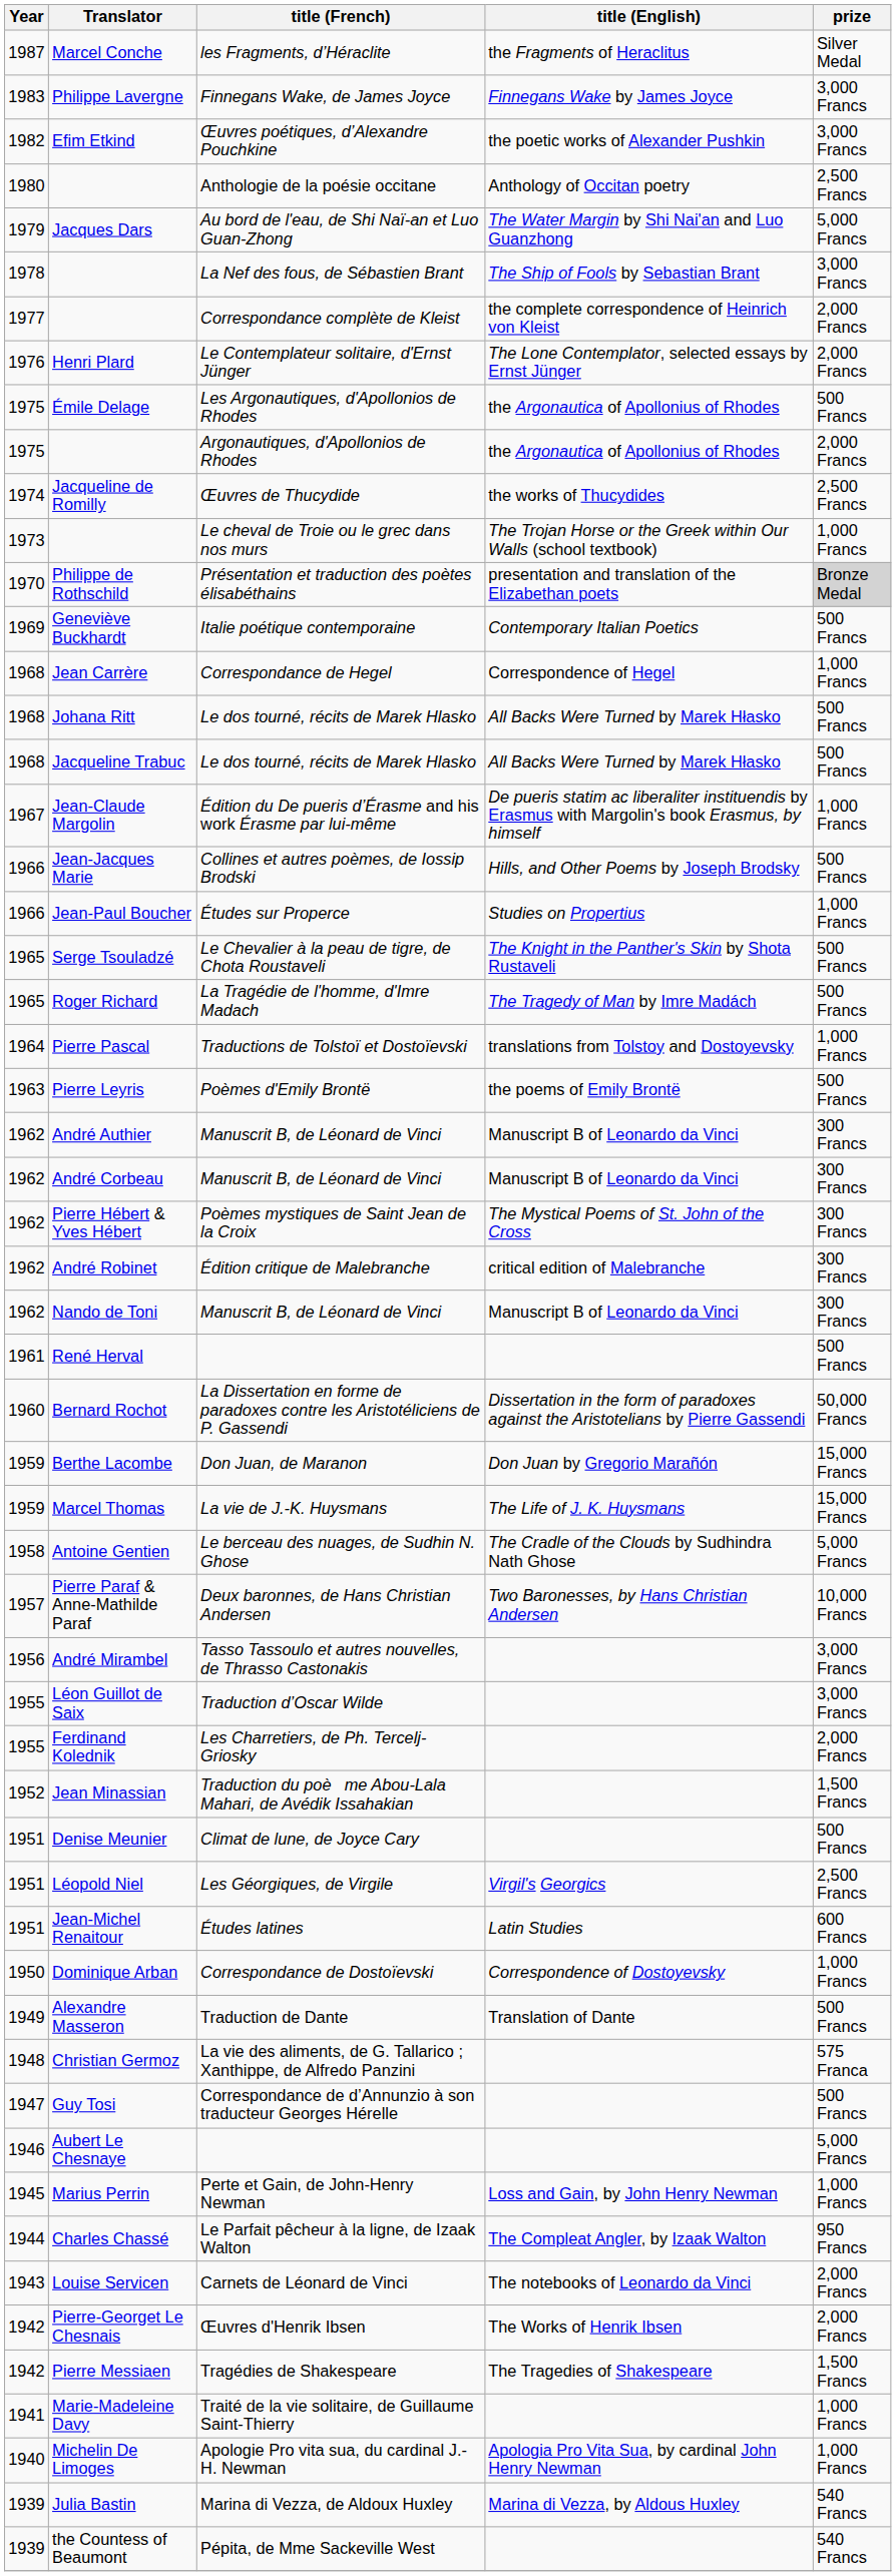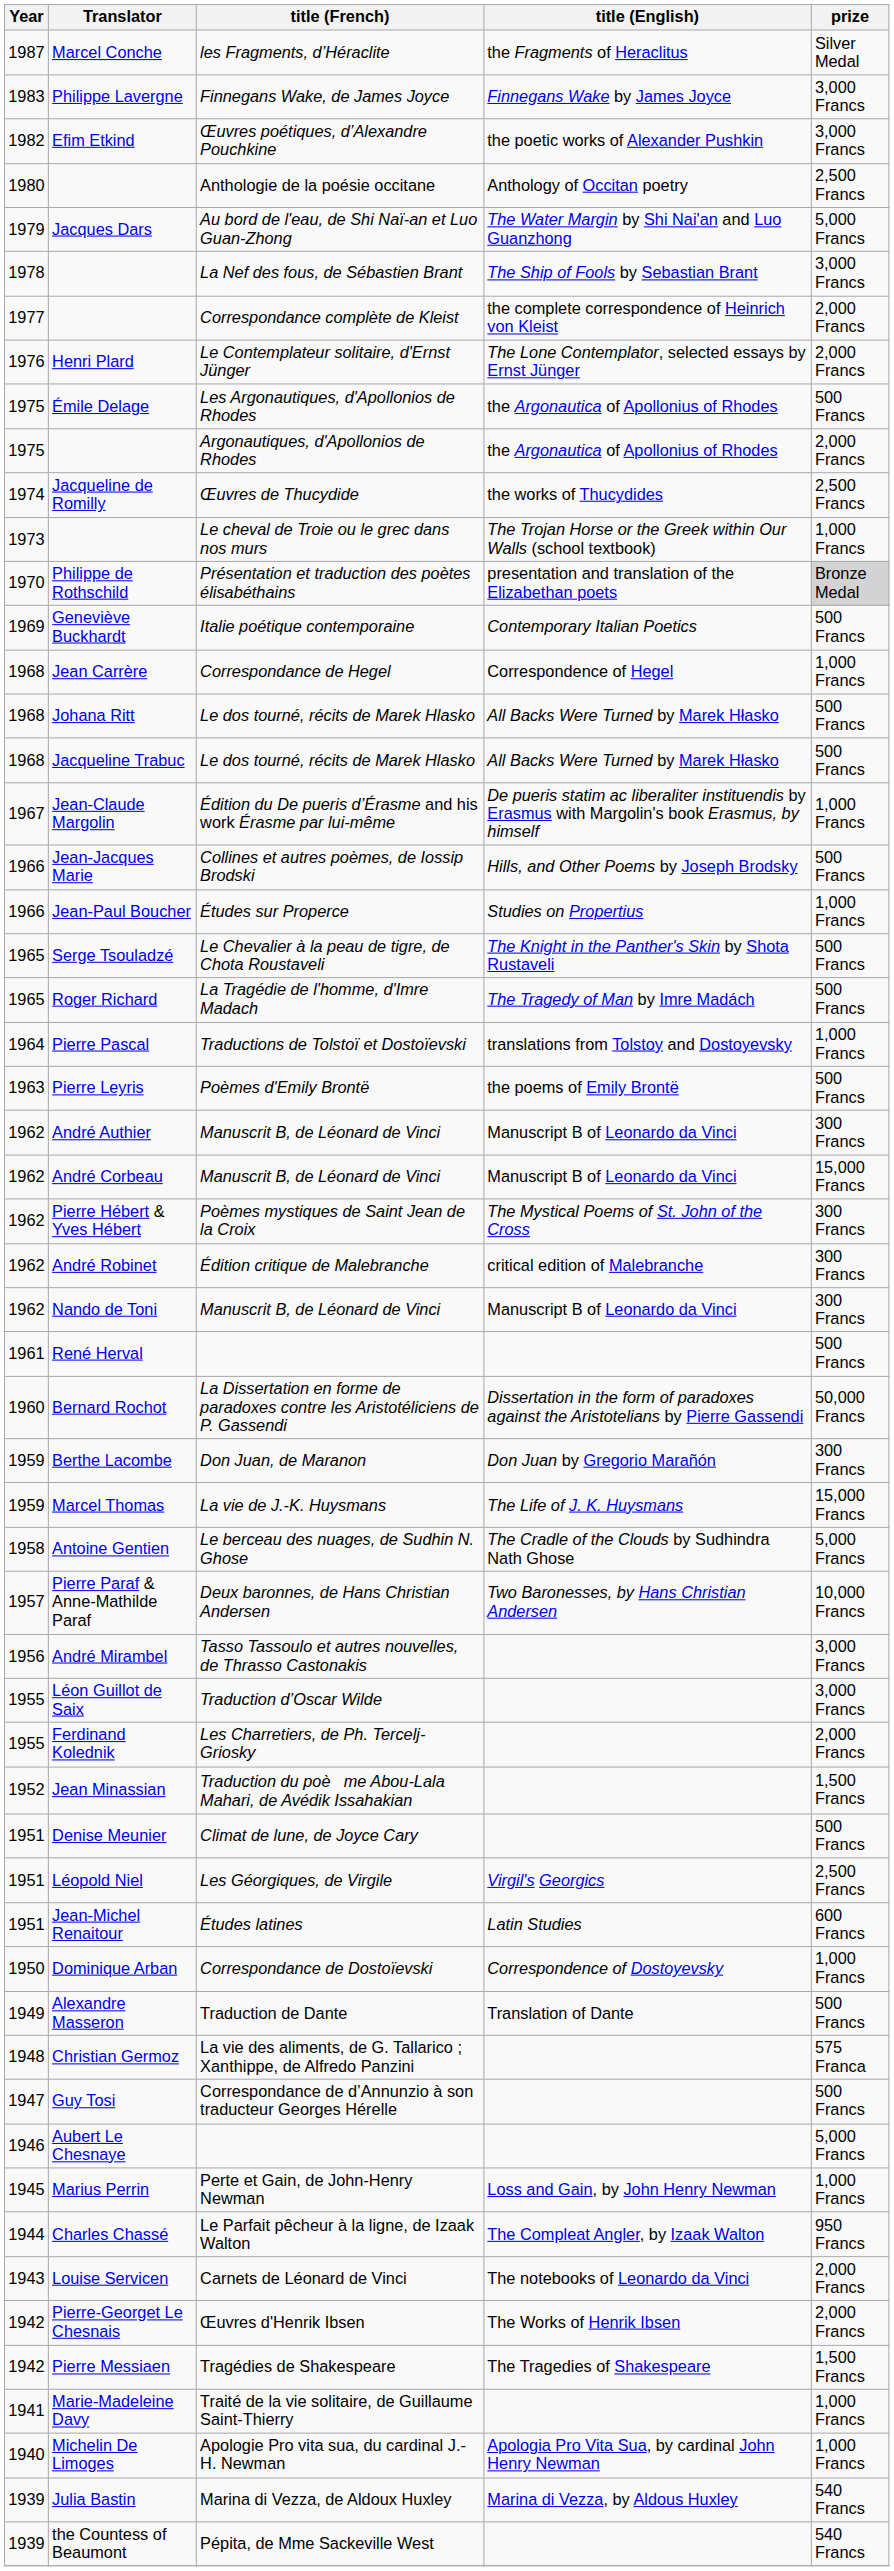André Corbeau | prize: 300 Francs -> 15,000 Francs
Berthe Lacombe | prize: 15,000 Francs -> 300 Francs
